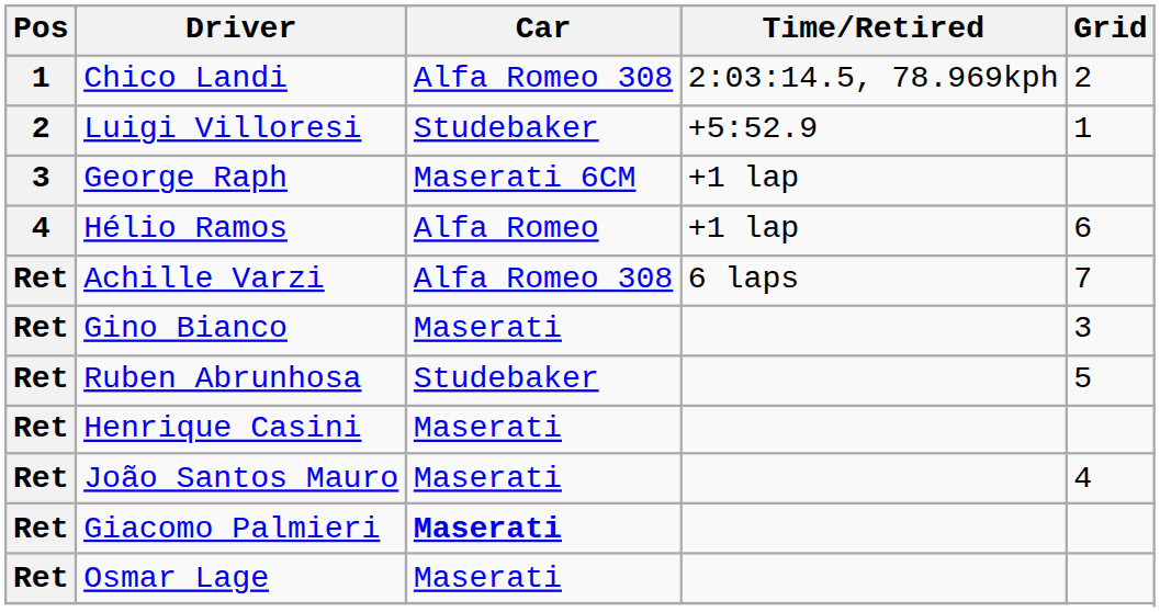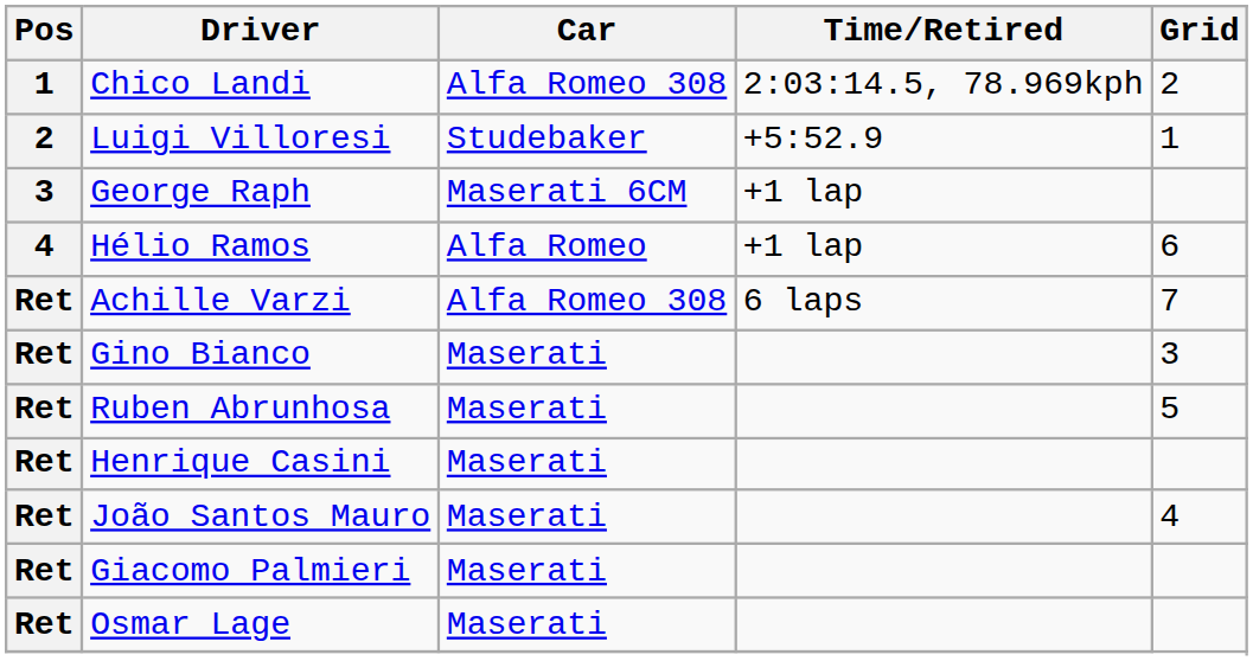Ruben Abrunhosa | Car: Studebaker -> Maserati
Giacomo Palmieri | Car: bold -> normal
